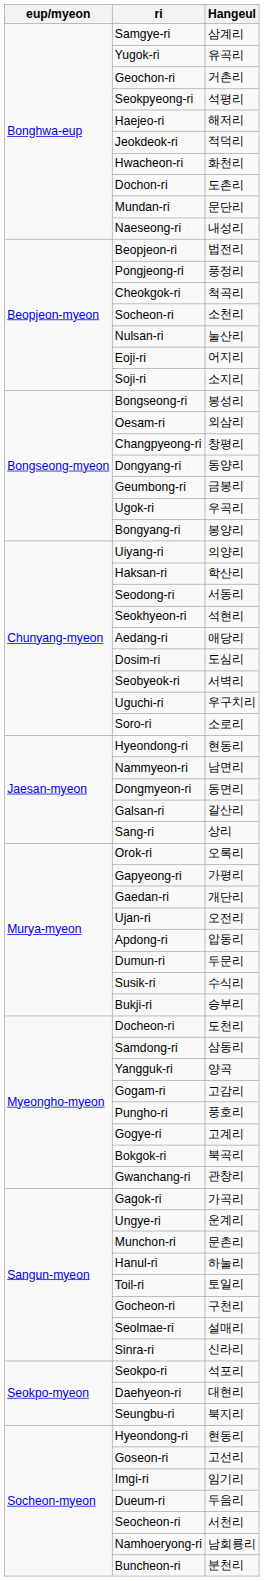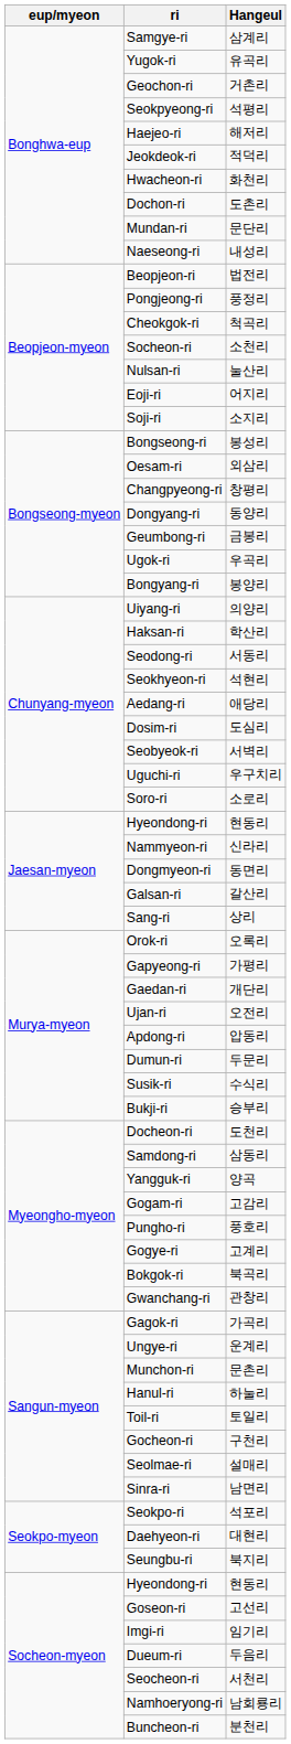Nammyeon-ri | Hangeul: 남면리 -> 신라리
Sinra-ri | Hangeul: 신라리 -> 남면리
